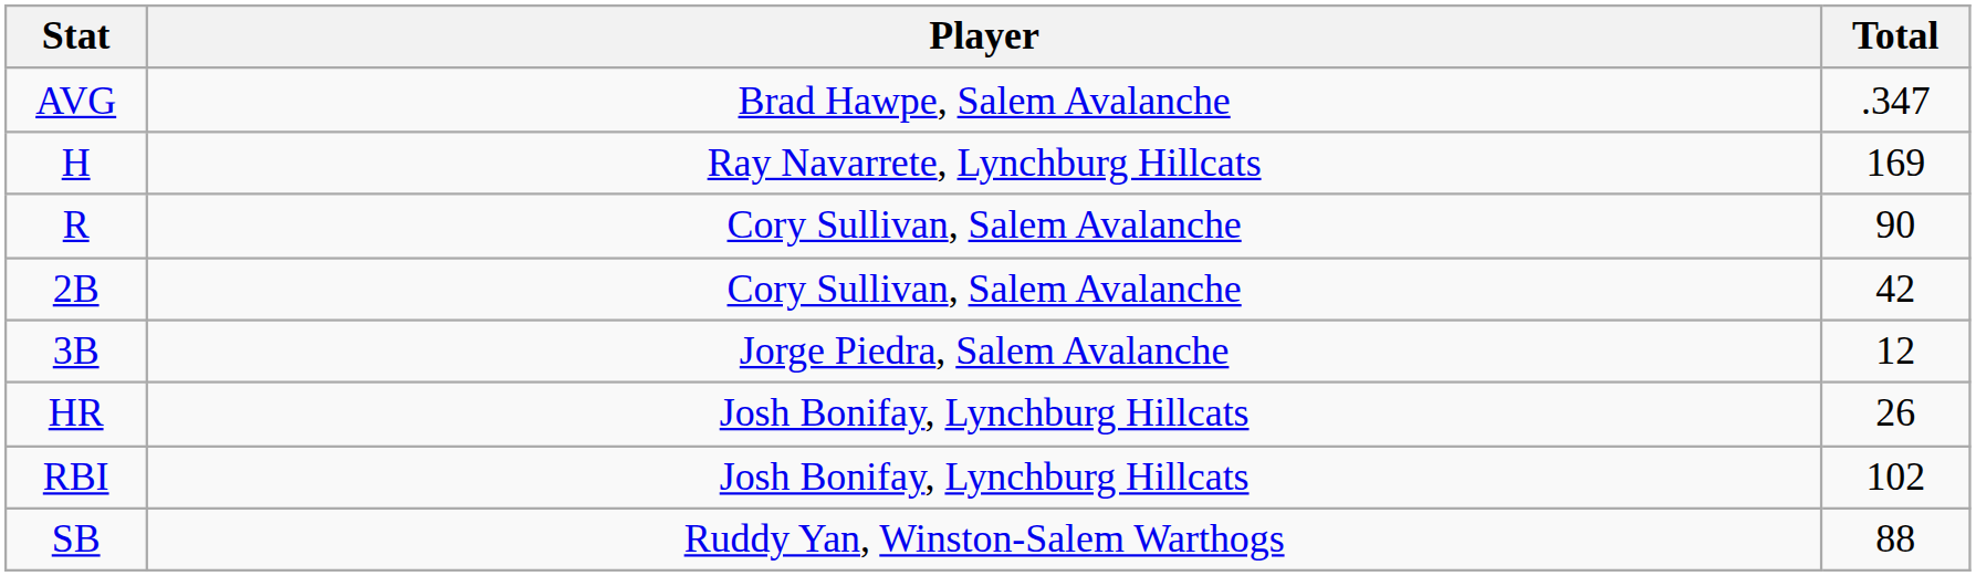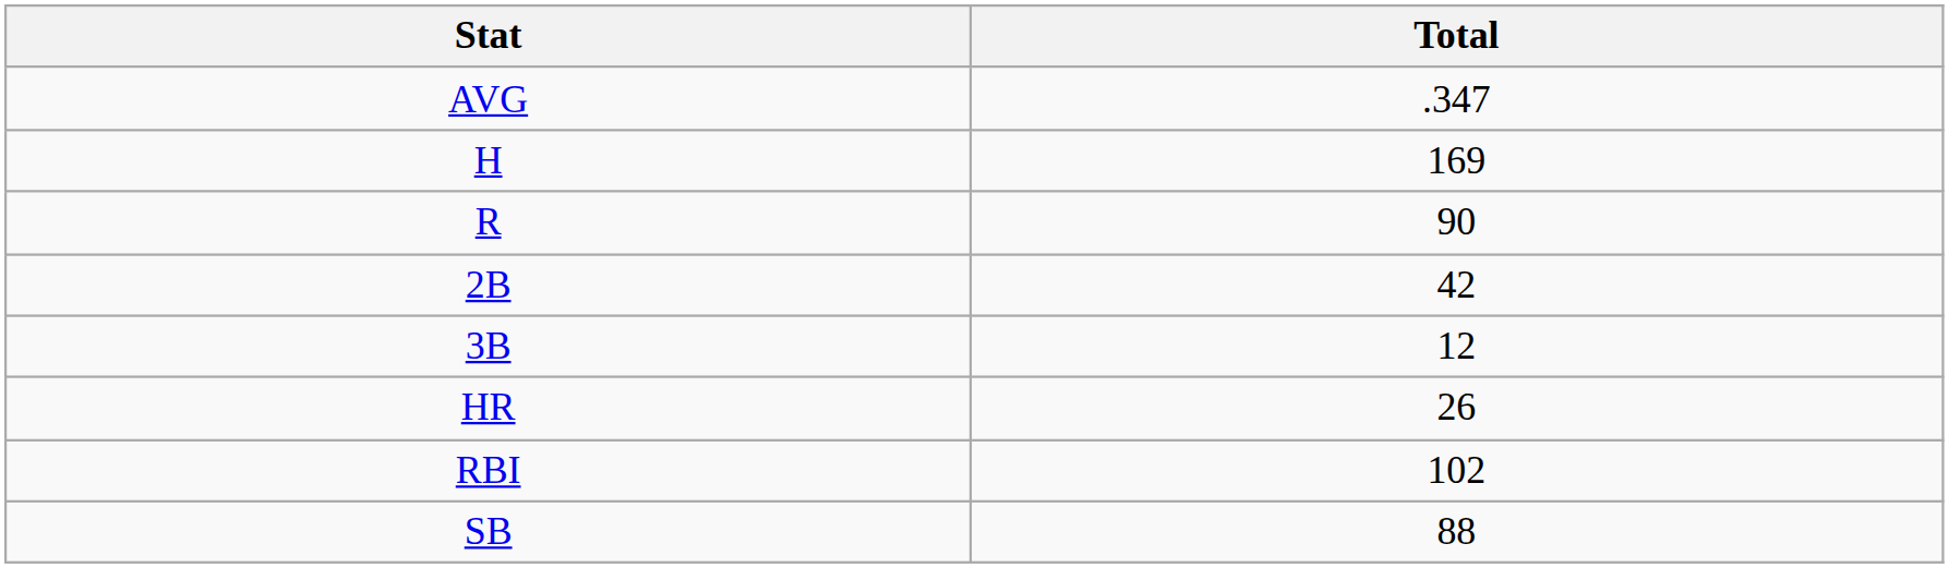- column: Player | Brad Hawpe, Salem Avalanche | Ray Navarrete, Lynchburg Hillcats | Cory Sullivan, Salem Avalanche | Cory Sullivan, Salem Avalanche | Jorge Piedra, Salem Avalanche | Josh Bonifay, Lynchburg Hillcats | Josh Bonifay, Lynchburg Hillcats | Ruddy Yan, Winston-Salem Warthogs
